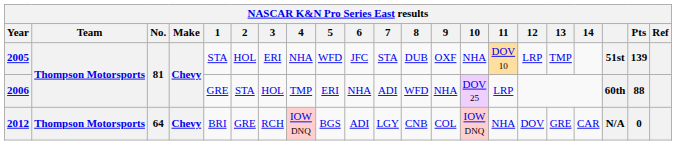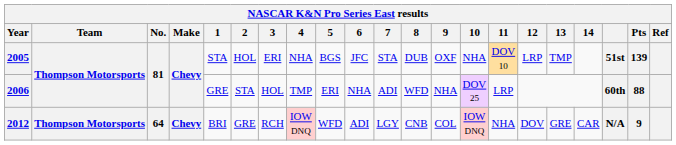2005 | 5: WFD -> BGS
2012 | 5: BGS -> WFD
2012 | Pts: 0 -> 9
